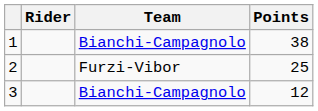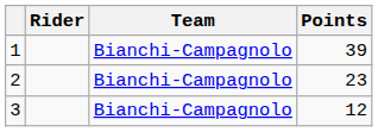1 | Points: 38 -> 39
2 | Team: Furzi-Vibor -> Bianchi-Campagnolo
2 | Points: 25 -> 23
